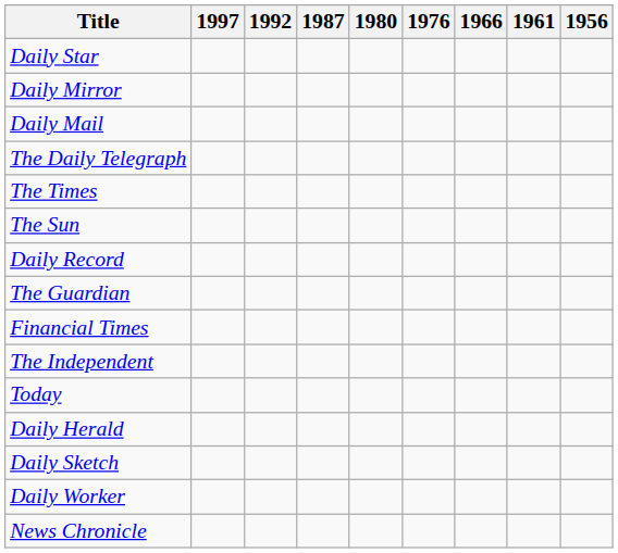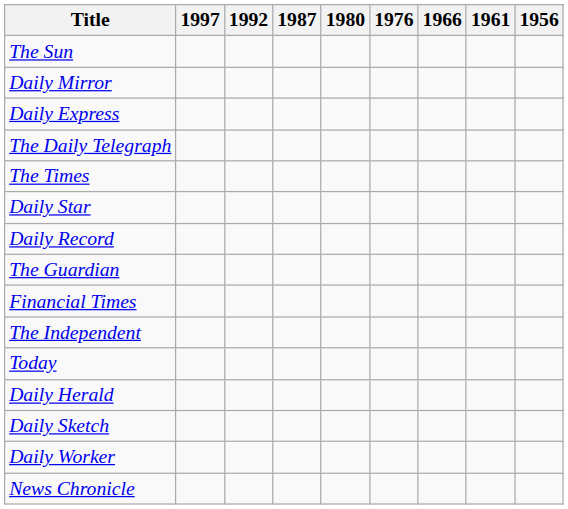rows swapped: The Sun <-> Daily Star
- row: Daily Mail
+ row: Daily Express
